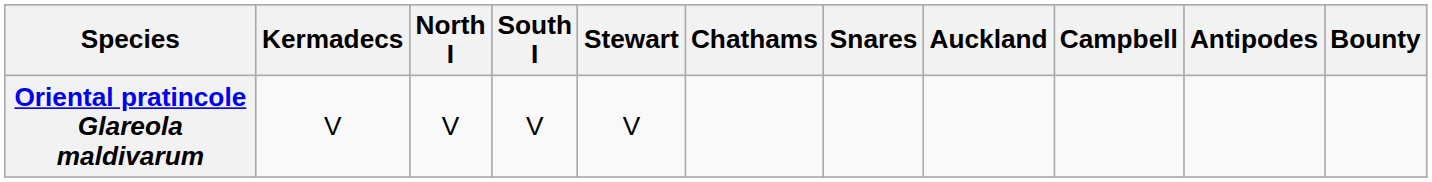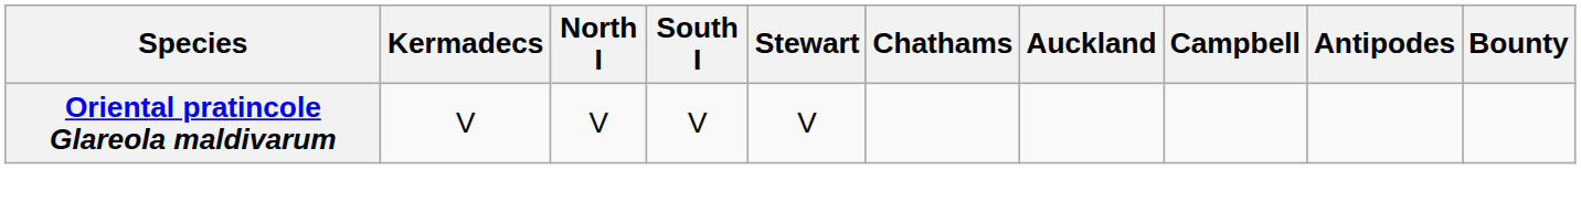- column: Snares
